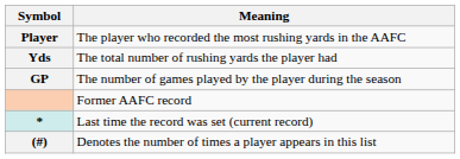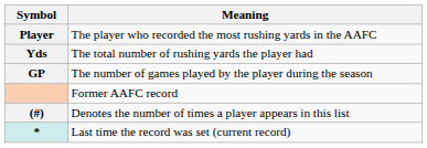rows swapped: * <-> (#)
